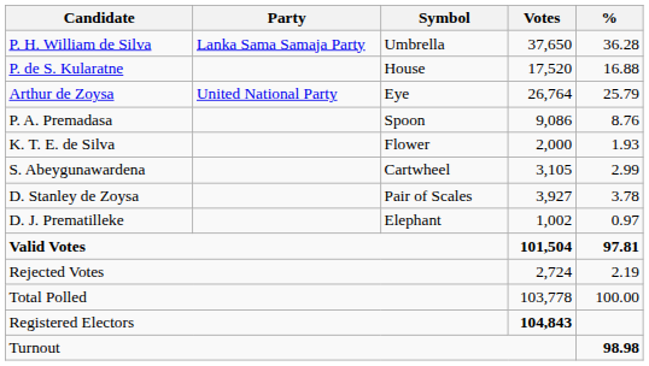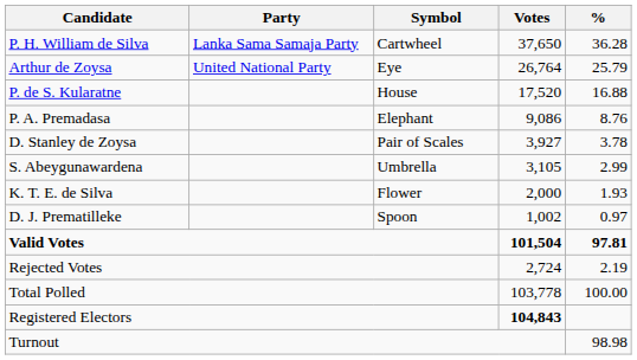P. H. William de Silva | Symbol: Umbrella -> Cartwheel
rows swapped: Arthur de Zoysa <-> P. de S. Kularatne
P. A. Premadasa | Symbol: Spoon -> Elephant
rows swapped: D. Stanley de Zoysa <-> K. T. E. de Silva
S. Abeygunawardena | Symbol: Cartwheel -> Umbrella
D. J. Prematilleke | Symbol: Elephant -> Spoon
Turnout | %: bold -> normal
